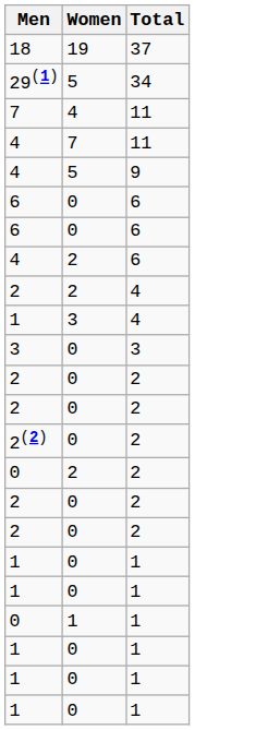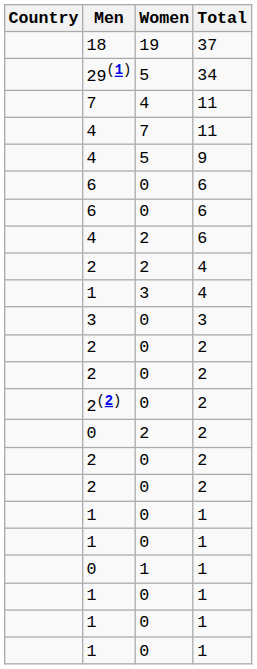+ column: Country
